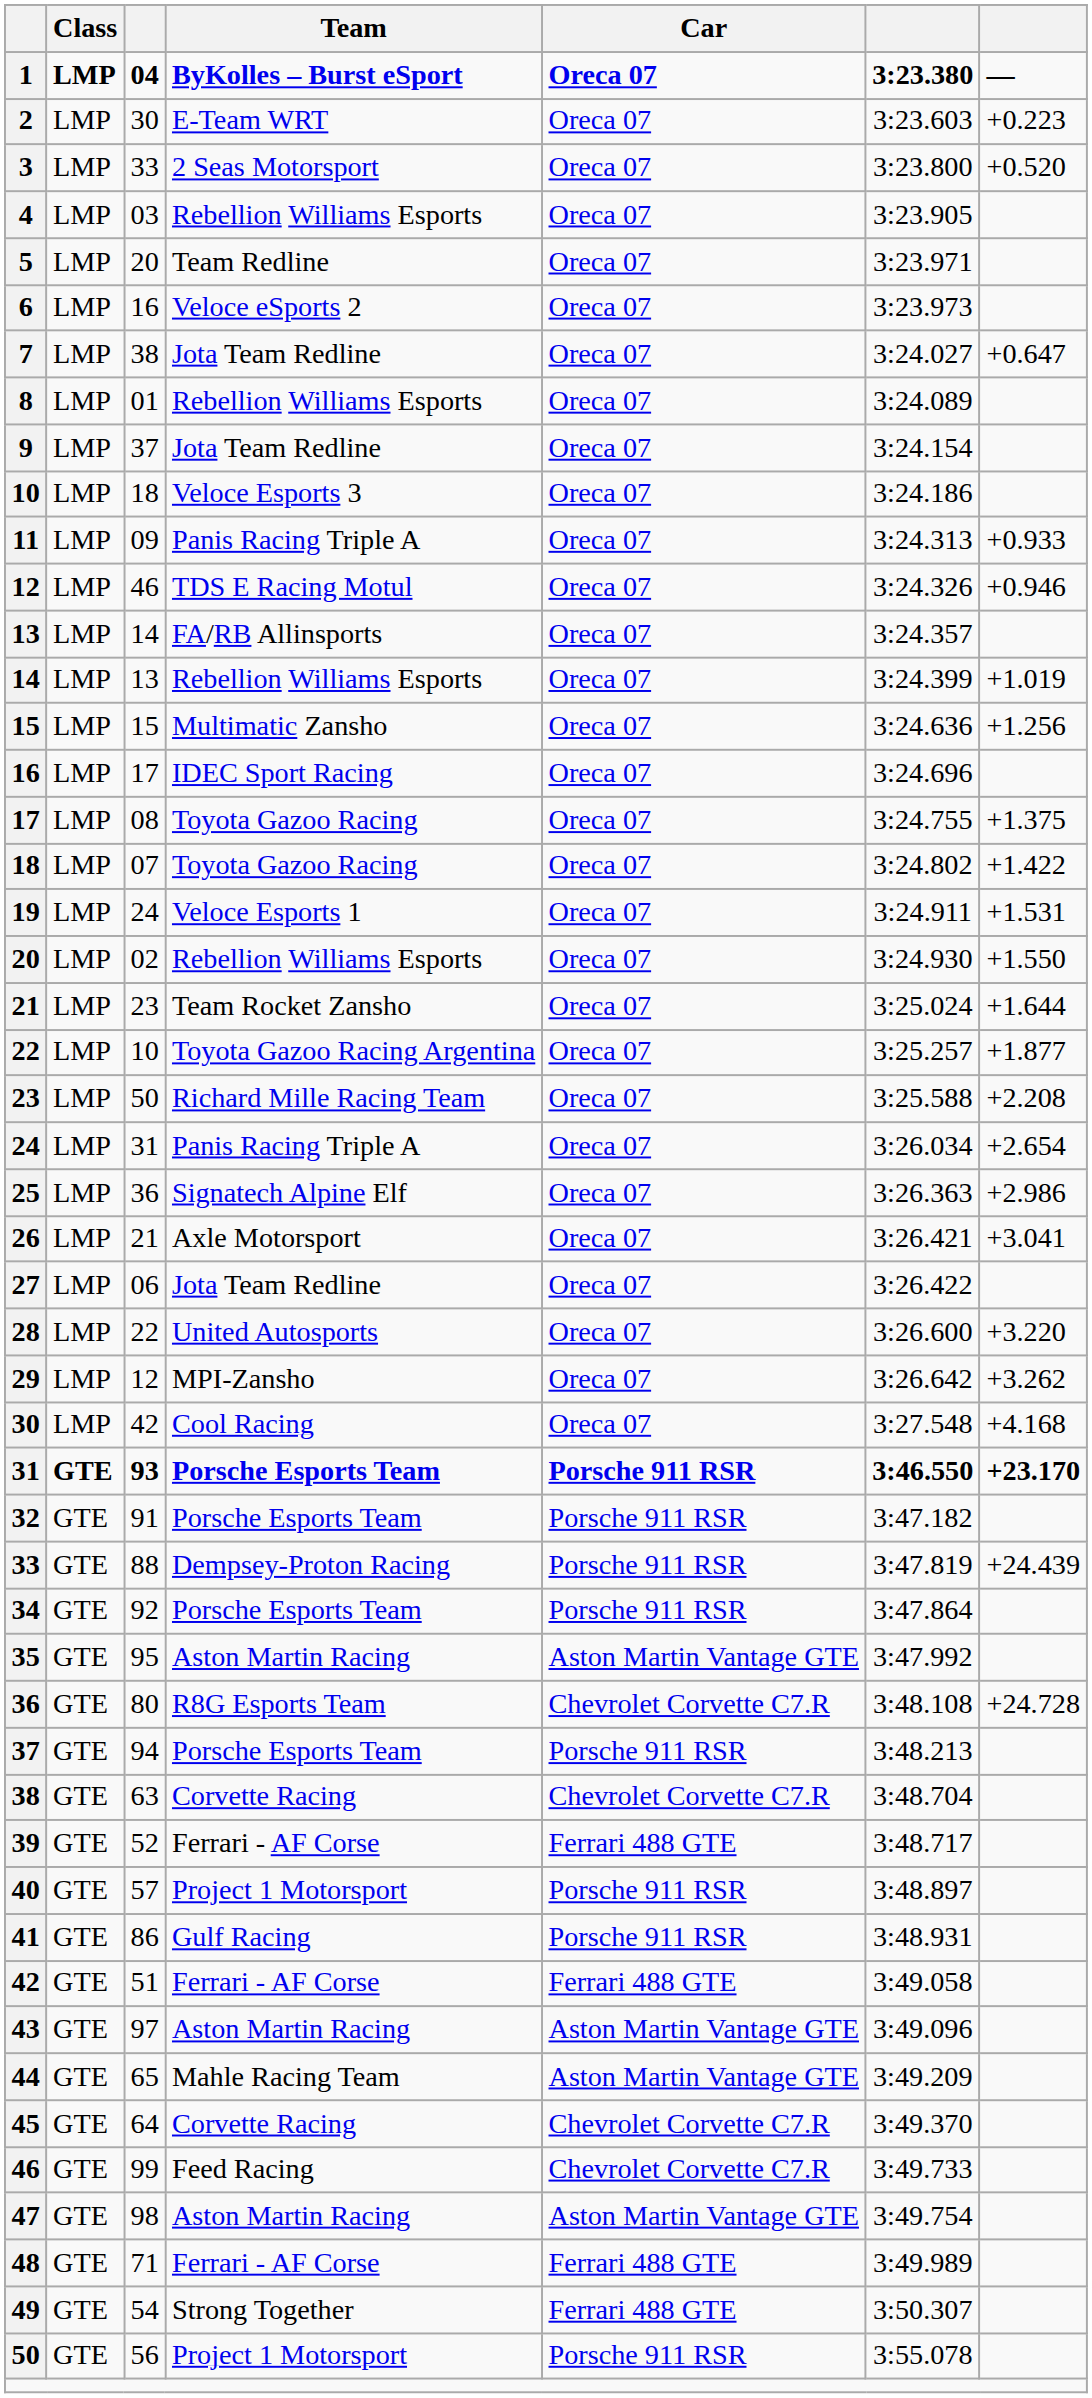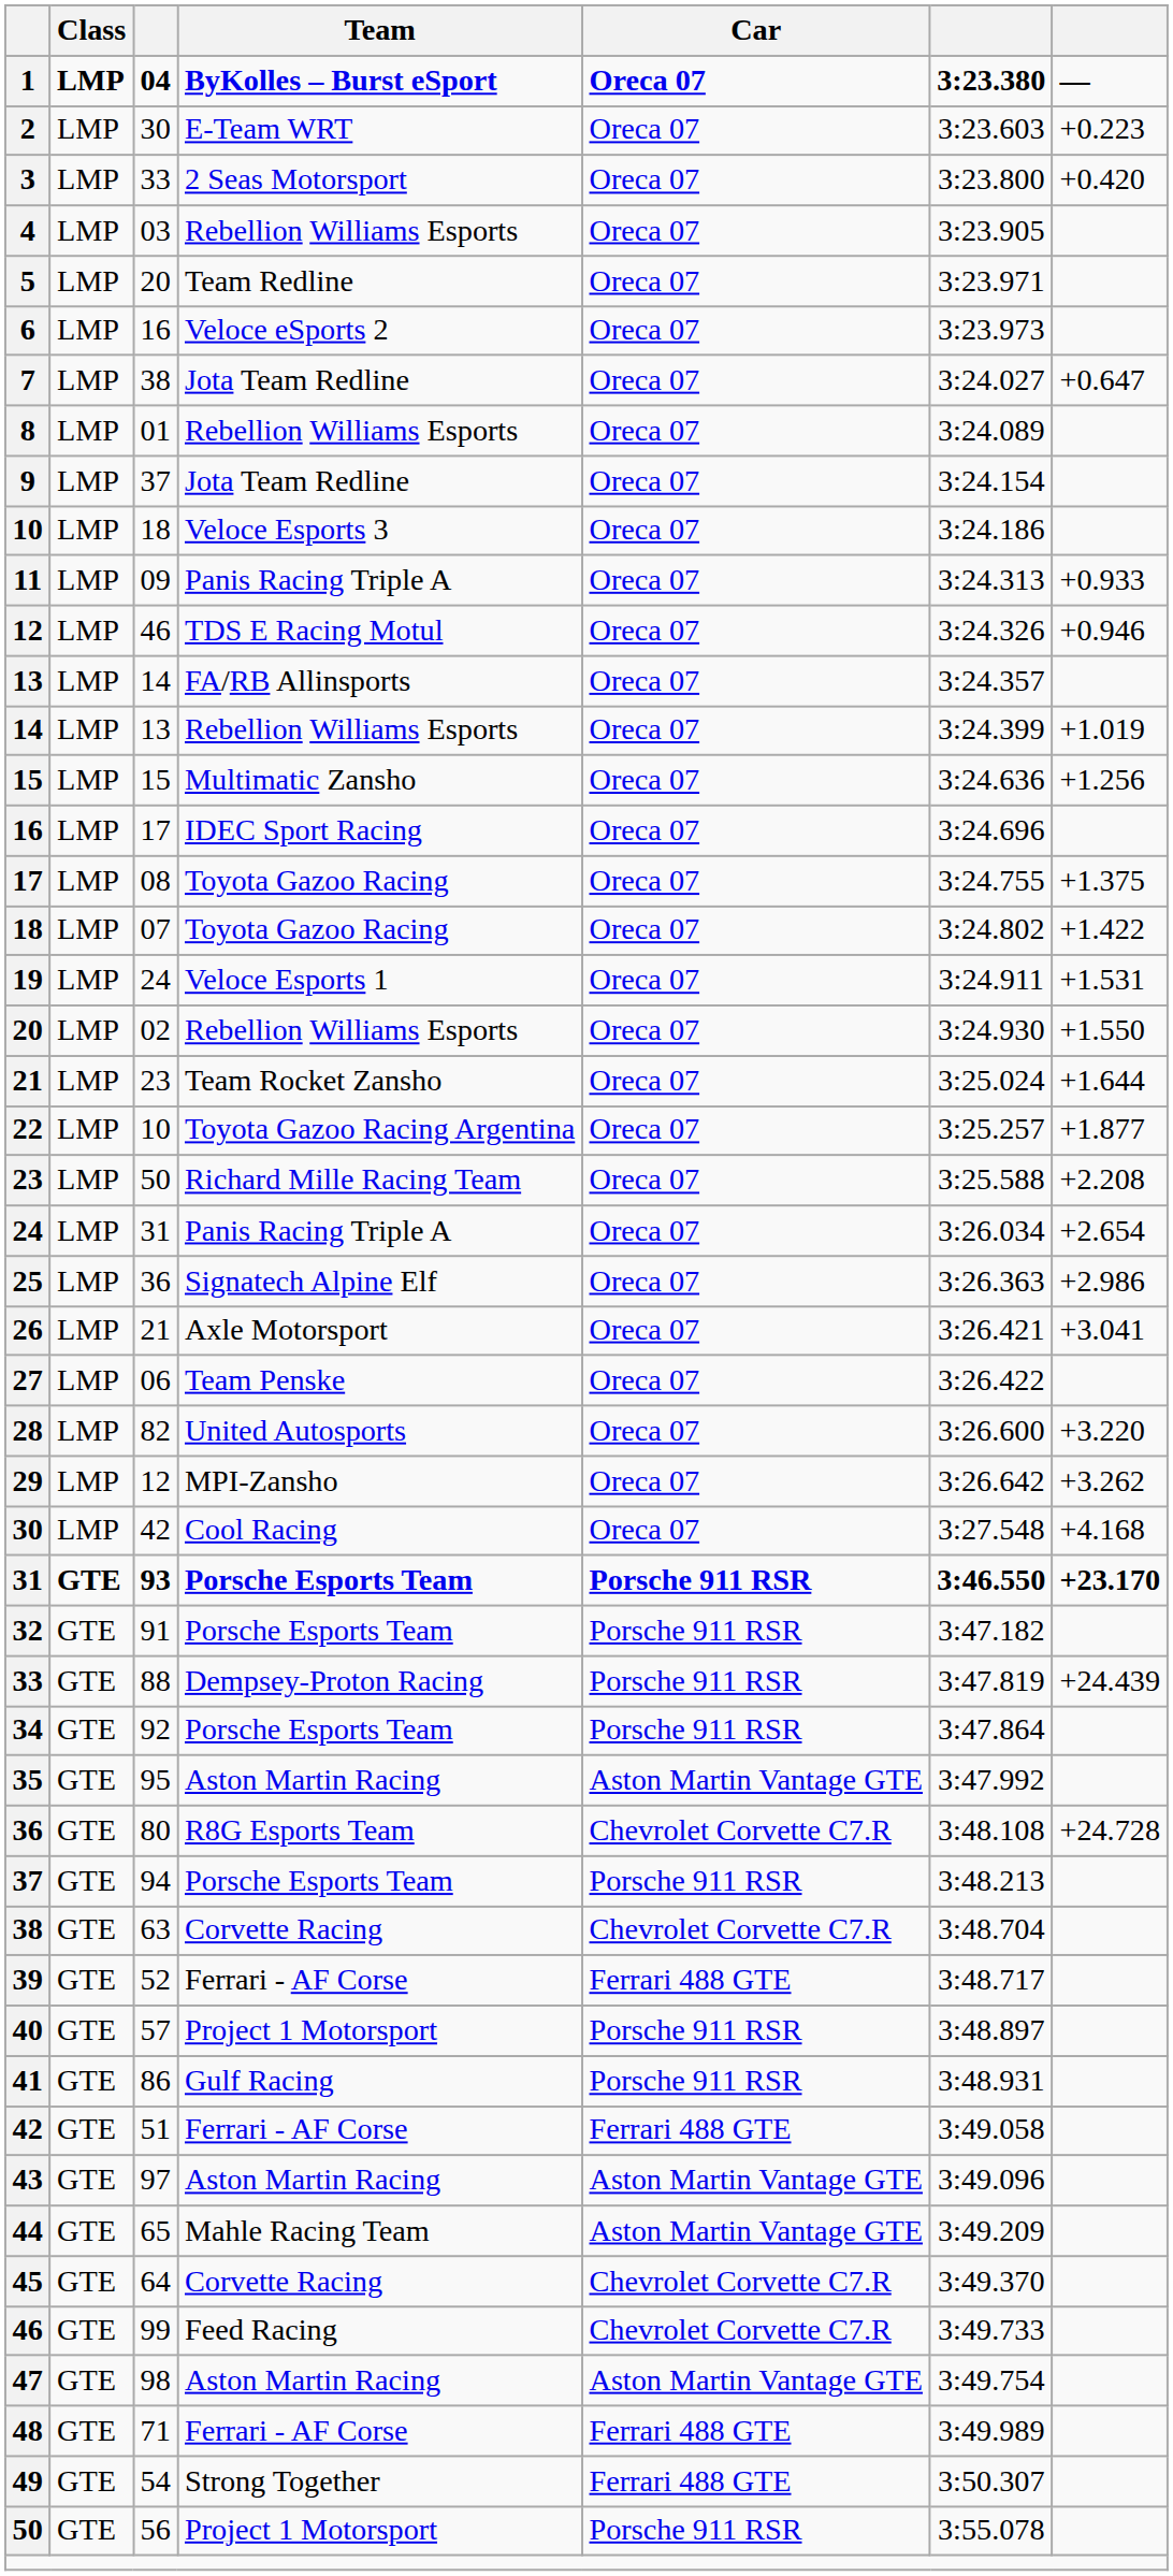3 | column 7: +0.520 -> +0.420
27 | Team: Jota Team Redline -> Team Penske
28 | column 3: 22 -> 82
